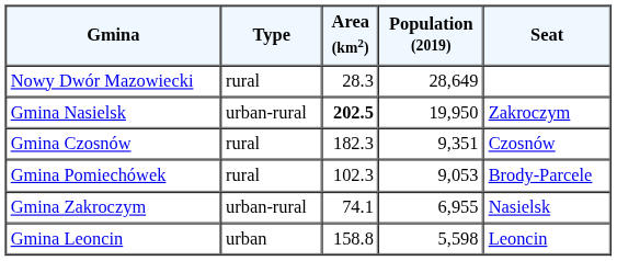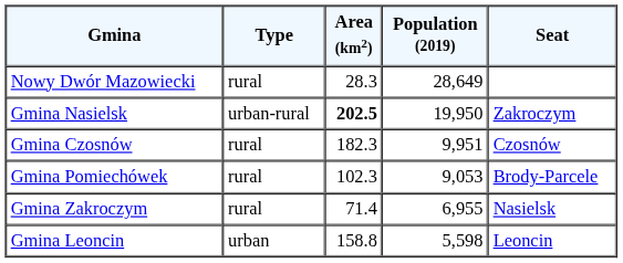Gmina Czosnów | Population (2019): 9,351 -> 9,951
Gmina Zakroczym | Type: urban-rural -> rural
Gmina Zakroczym | Area (km2): 74.1 -> 71.4
